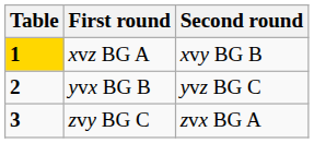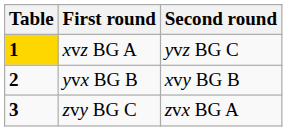xvz BG A | Second round: xvy BG B -> yvz BG C
yvx BG B | Second round: yvz BG C -> xvy BG B
